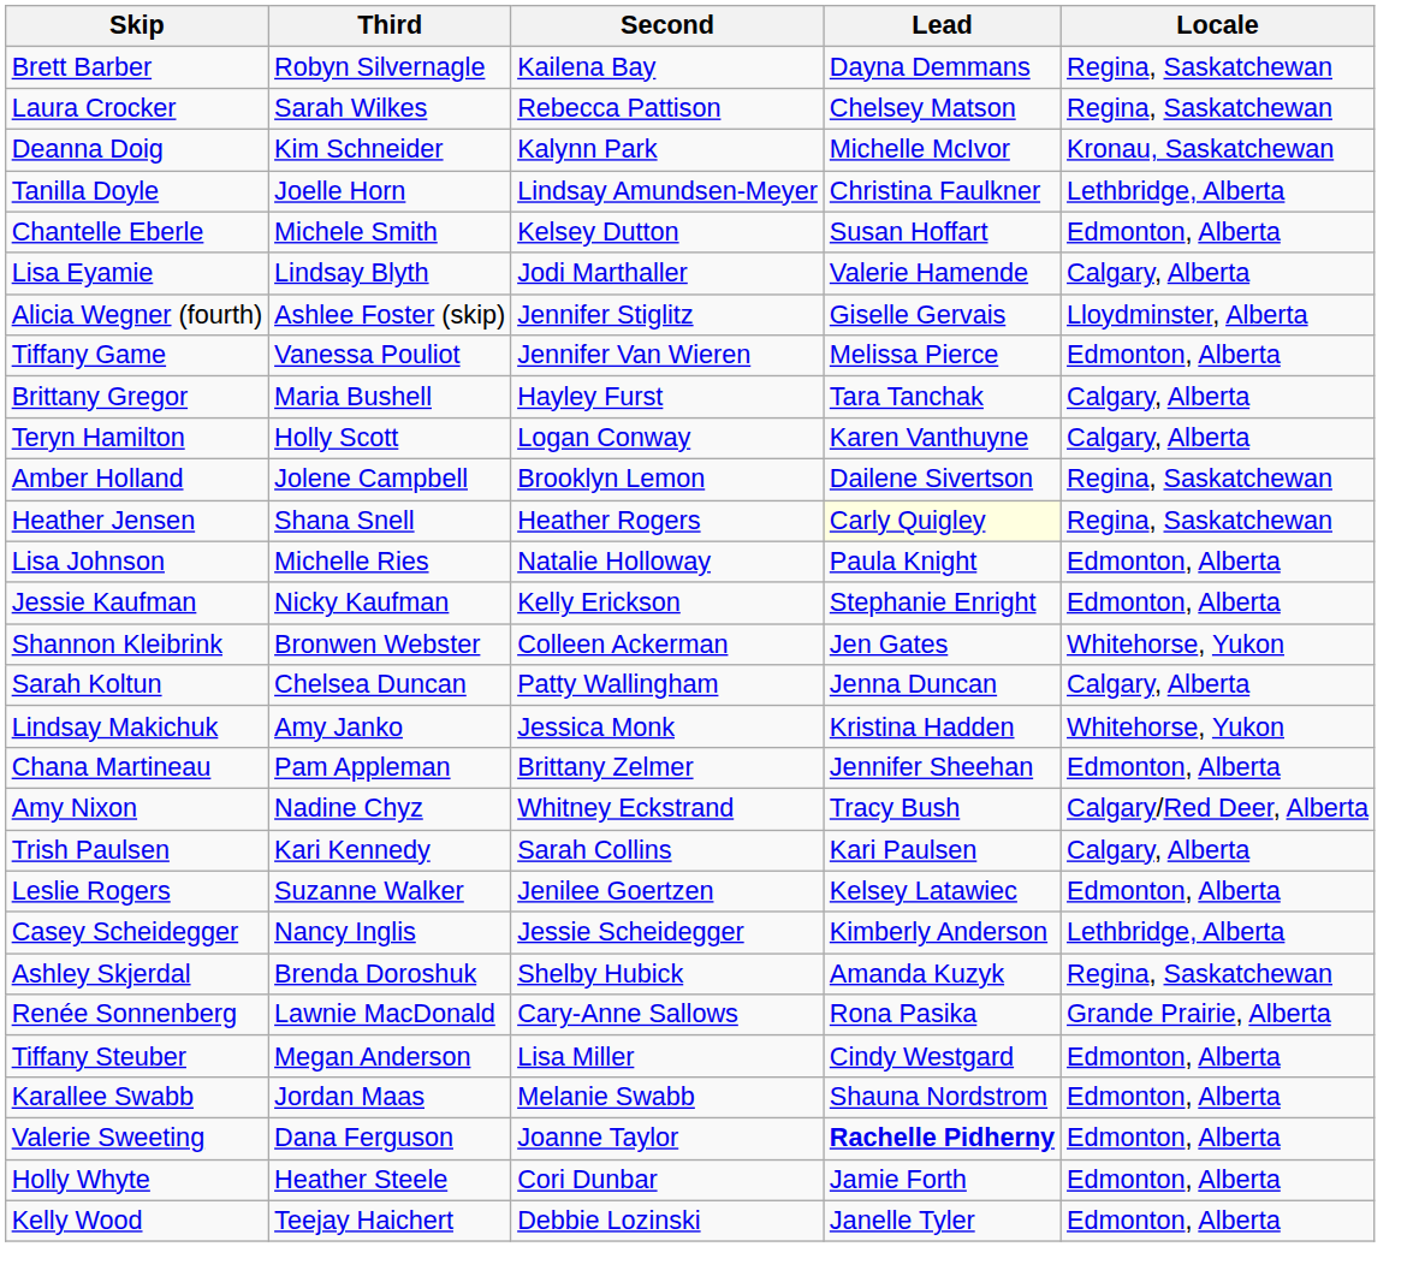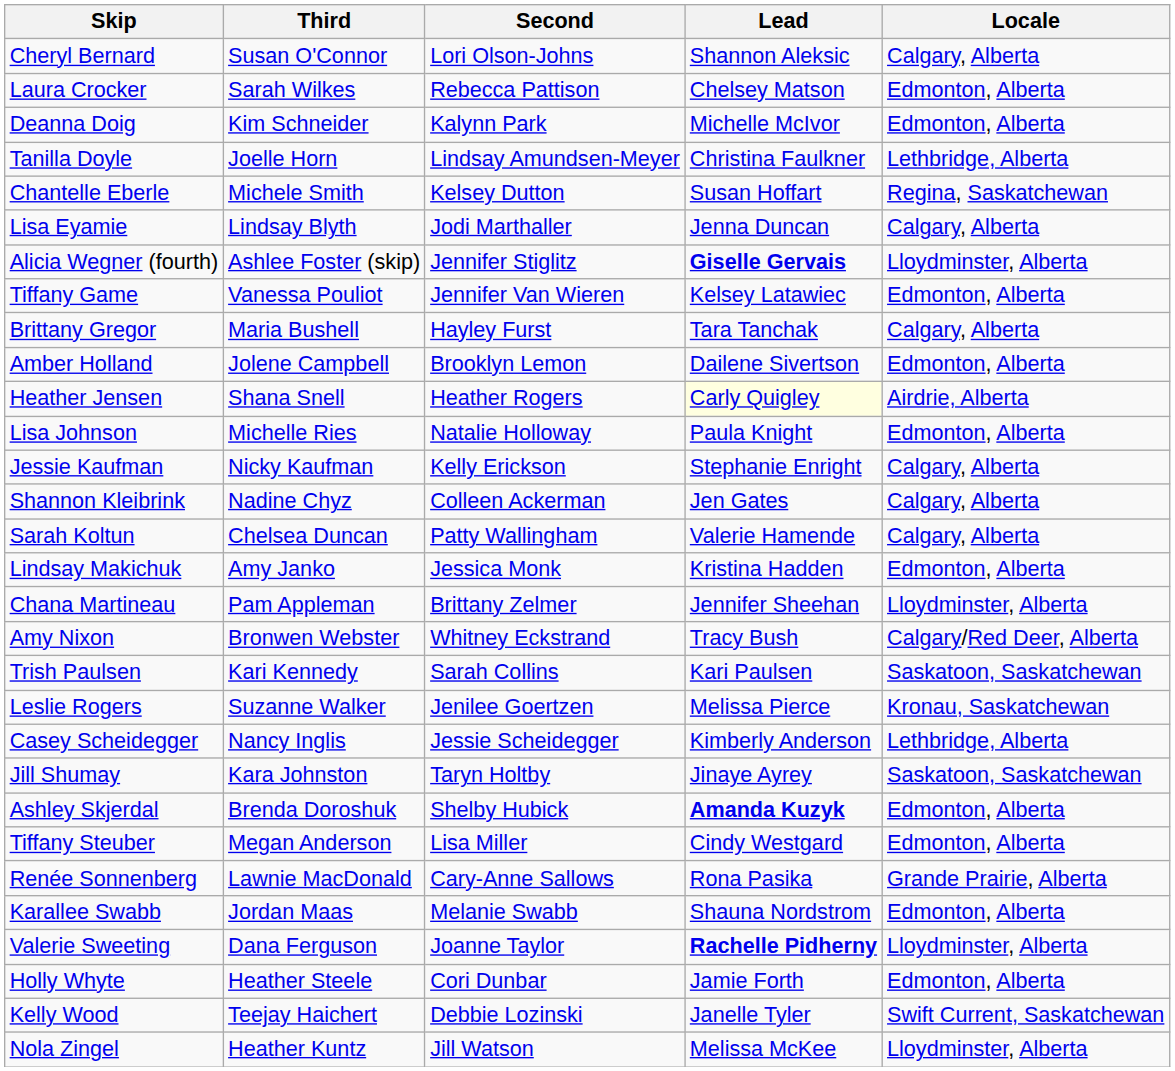- row: Brett Barber | Robyn Silvernagle | Kailena Bay | Dayna Demmans | Regina, Saskatchewan
+ row: Cheryl Bernard | Susan O'Connor | Lori Olson-Johns | Shannon Aleksic | Calgary, Alberta
Laura Crocker | Locale: Regina, Saskatchewan -> Edmonton, Alberta
Deanna Doig | Locale: Kronau, Saskatchewan -> Edmonton, Alberta
Chantelle Eberle | Locale: Edmonton, Alberta -> Regina, Saskatchewan
Lisa Eyamie | Lead: Valerie Hamende -> Jenna Duncan
Alicia Wegner (fourth) | Lead: normal -> bold
Tiffany Game | Lead: Melissa Pierce -> Kelsey Latawiec
- row: Teryn Hamilton | Holly Scott | Logan Conway | Karen Vanthuyne | Calgary, Alberta
Amber Holland | Locale: Regina, Saskatchewan -> Edmonton, Alberta
Heather Jensen | Locale: Regina, Saskatchewan -> Airdrie, Alberta
Jessie Kaufman | Locale: Edmonton, Alberta -> Calgary, Alberta
Shannon Kleibrink | Third: Bronwen Webster -> Nadine Chyz
Shannon Kleibrink | Locale: Whitehorse, Yukon -> Calgary, Alberta
Sarah Koltun | Lead: Jenna Duncan -> Valerie Hamende
Lindsay Makichuk | Locale: Whitehorse, Yukon -> Edmonton, Alberta
Chana Martineau | Locale: Edmonton, Alberta -> Lloydminster, Alberta
Amy Nixon | Third: Nadine Chyz -> Bronwen Webster
Trish Paulsen | Locale: Calgary, Alberta -> Saskatoon, Saskatchewan
Leslie Rogers | Lead: Kelsey Latawiec -> Melissa Pierce
Leslie Rogers | Locale: Edmonton, Alberta -> Kronau, Saskatchewan
+ row: Jill Shumay | Kara Johnston | Taryn Holtby | Jinaye Ayrey | Saskatoon, Saskatchewan
Ashley Skjerdal | Lead: normal -> bold
Ashley Skjerdal | Locale: Regina, Saskatchewan -> Edmonton, Alberta
rows swapped: Renée Sonnenberg <-> Tiffany Steuber
Valerie Sweeting | Locale: Edmonton, Alberta -> Lloydminster, Alberta
Kelly Wood | Locale: Edmonton, Alberta -> Swift Current, Saskatchewan
+ row: Nola Zingel | Heather Kuntz | Jill Watson | Melissa McKee | Lloydminster, Alberta
